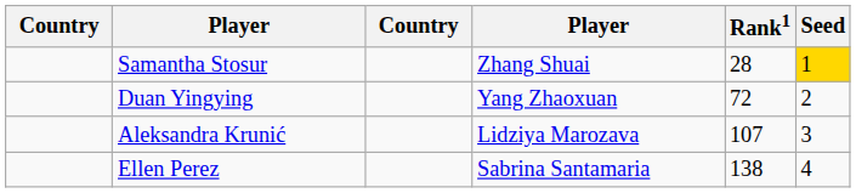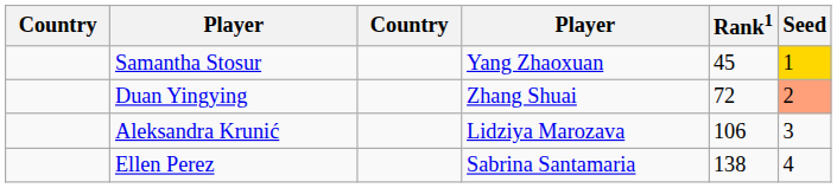Samantha Stosur | column 4: Zhang Shuai -> Yang Zhaoxuan
Samantha Stosur | Rank1: 28 -> 45
Duan Yingying | column 4: Yang Zhaoxuan -> Zhang Shuai
Duan Yingying | Seed: no background -> lightsalmon background
Aleksandra Krunić | Rank1: 107 -> 106
